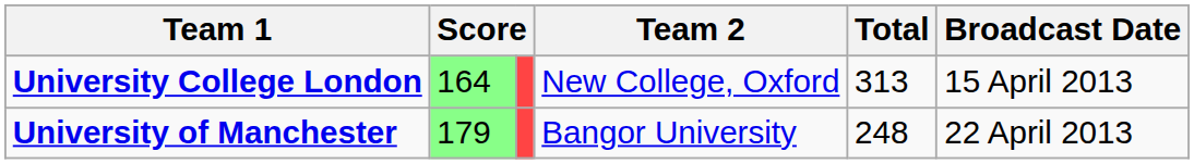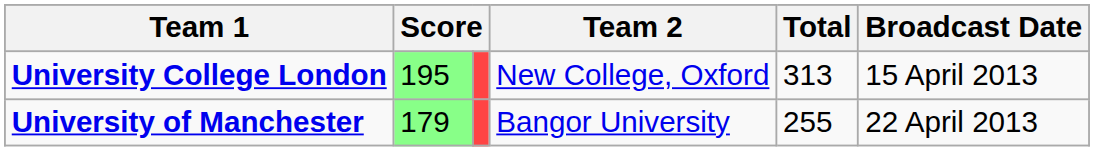University College London | column 2: 164 -> 195
University of Manchester | Total: 248 -> 255
